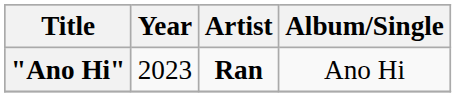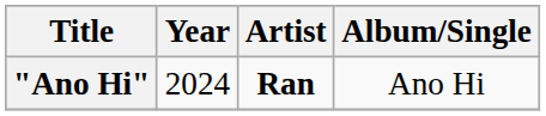"Ano Hi" | Year: 2023 -> 2024
